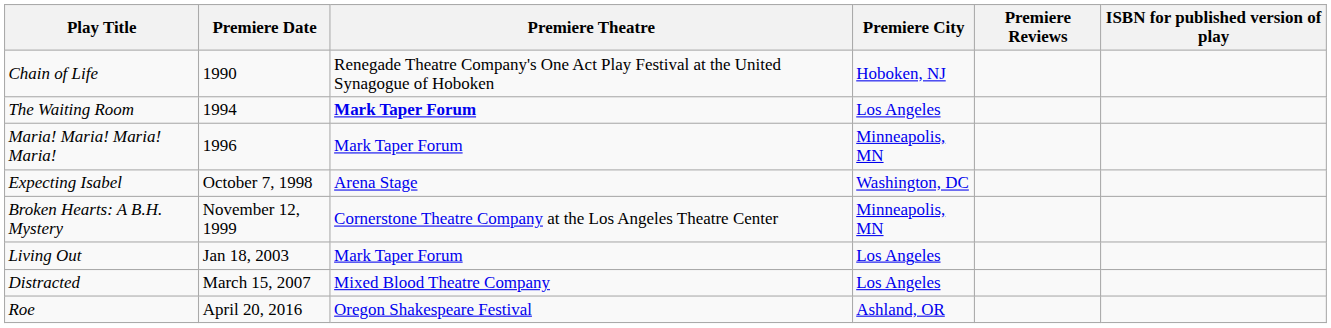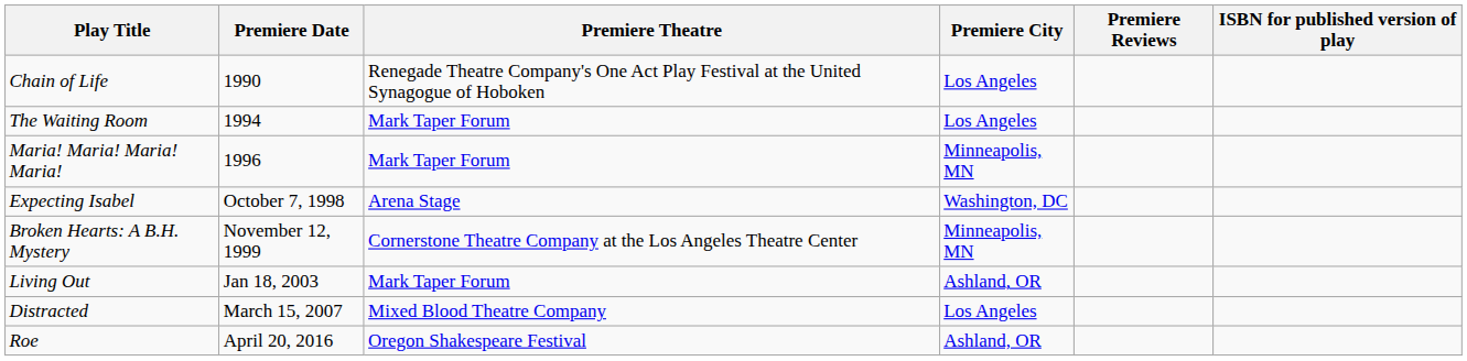Chain of Life | Premiere City: Hoboken, NJ -> Los Angeles
The Waiting Room | Premiere Theatre: bold -> normal
Living Out | Premiere City: Los Angeles -> Ashland, OR
